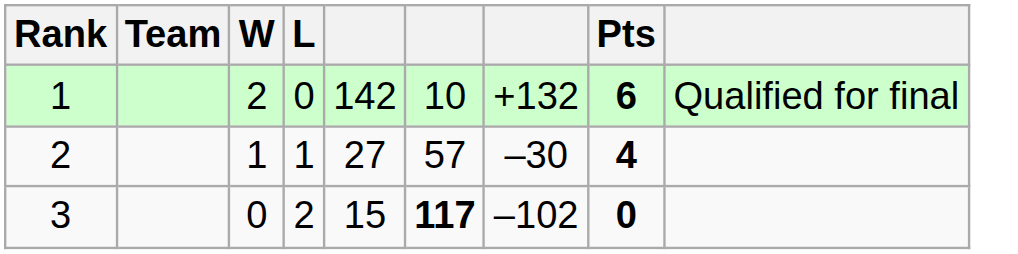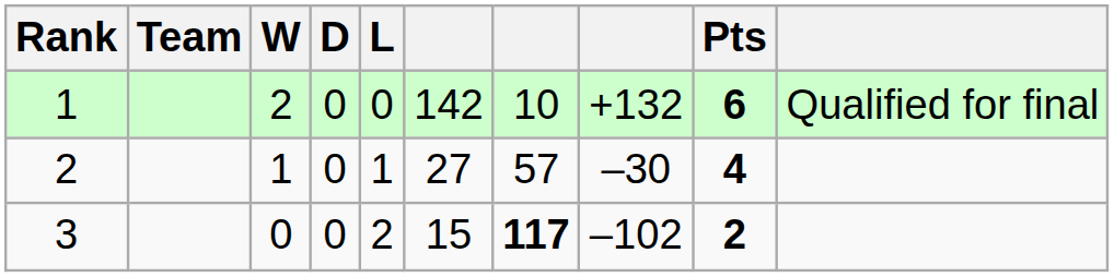+ column: D | 0 | 0 | 0
3 | Pts: 0 -> 2
